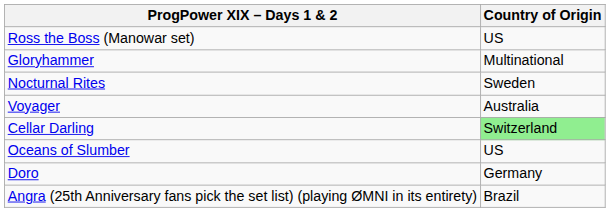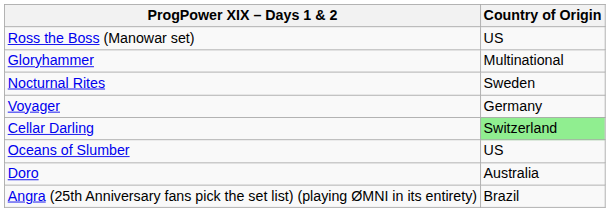Voyager | Country of Origin: Australia -> Germany
Doro | Country of Origin: Germany -> Australia
